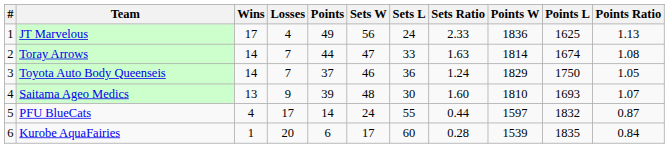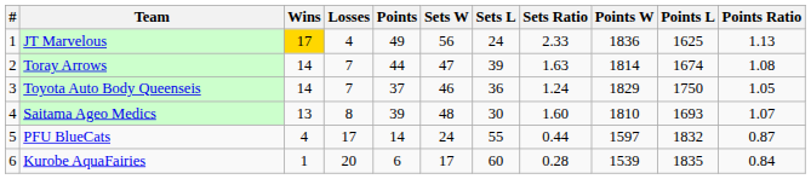JT Marvelous | Wins: no background -> gold background
Toray Arrows | Sets L: 33 -> 39
Saitama Ageo Medics | Losses: 9 -> 8
